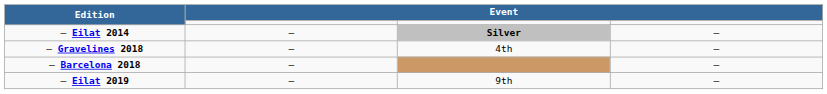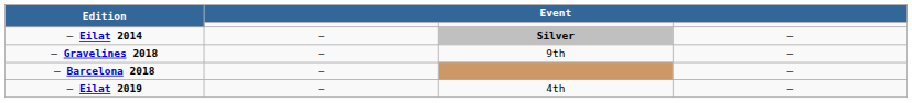– Gravelines 2018 | column 3: 4th -> 9th
– Eilat 2019 | column 3: 9th -> 4th
